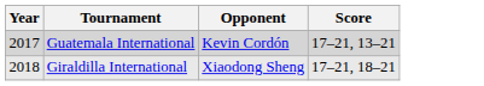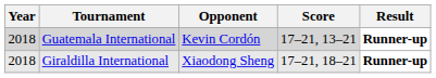+ column: Result | Runner-up | Runner-up
Guatemala International | Year: 2017 -> 2018
